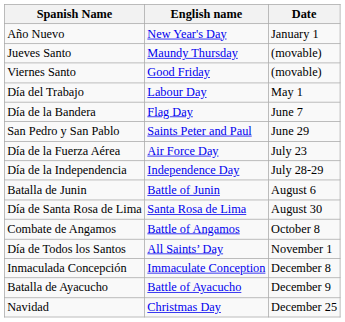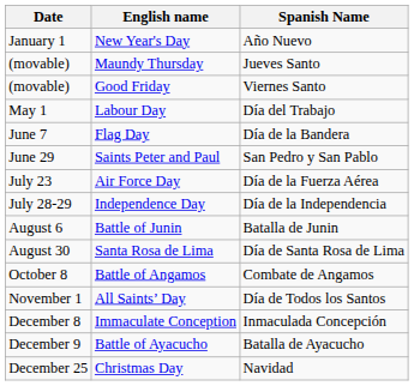columns swapped: Date <-> Spanish Name
